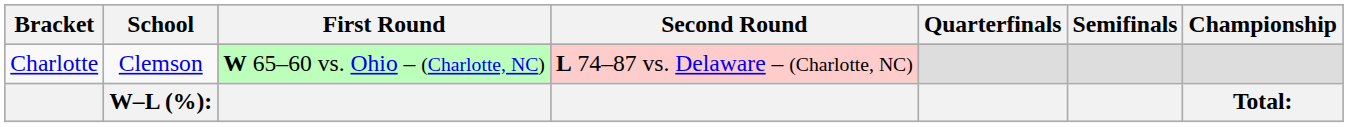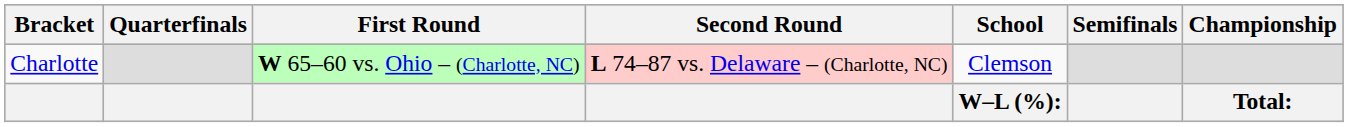columns swapped: School <-> Quarterfinals
